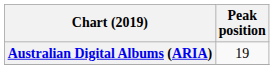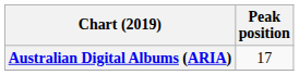Australian Digital Albums (ARIA) | Peak position: 19 -> 17
